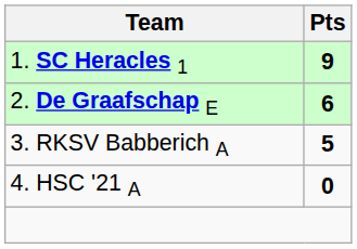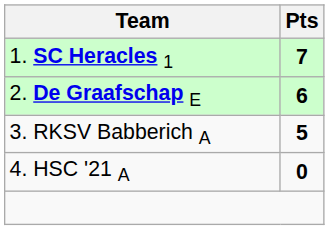1. SC Heracles 1 | Pts: 9 -> 7
